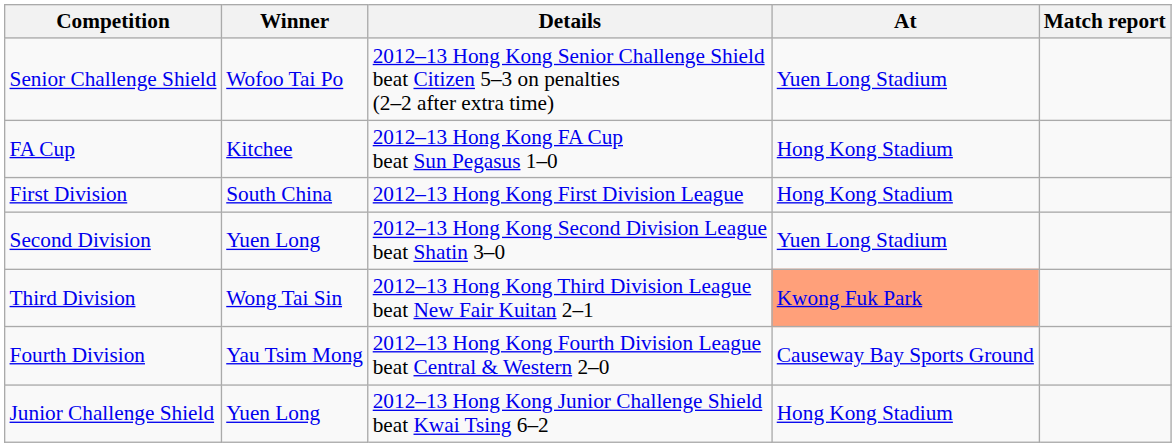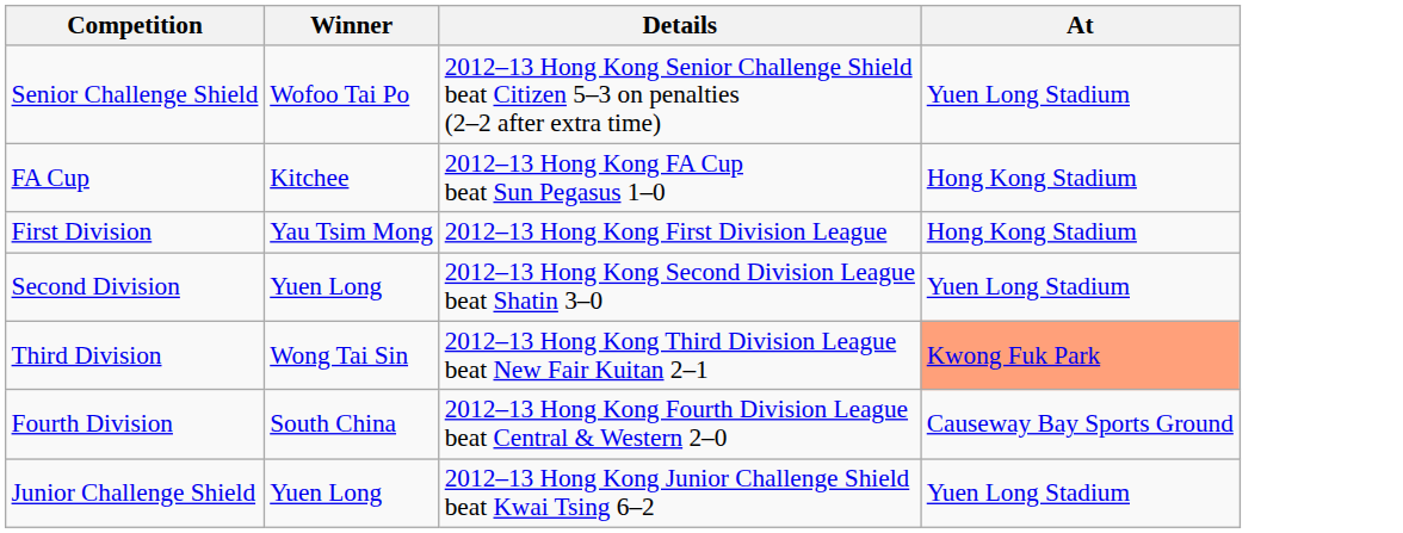- column: Match report
First Division | Winner: South China -> Yau Tsim Mong
Fourth Division | Winner: Yau Tsim Mong -> South China
Junior Challenge Shield | At: Hong Kong Stadium -> Yuen Long Stadium
